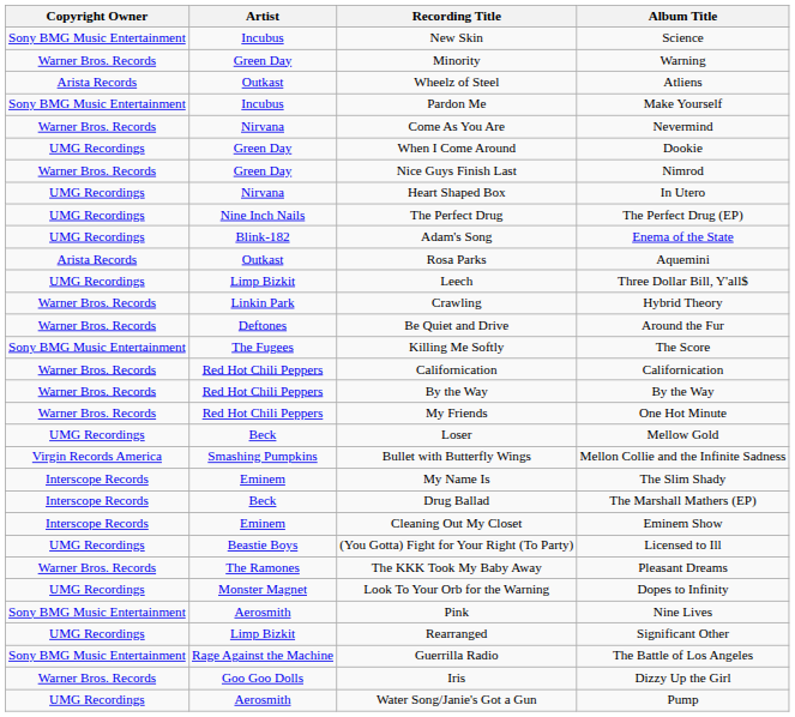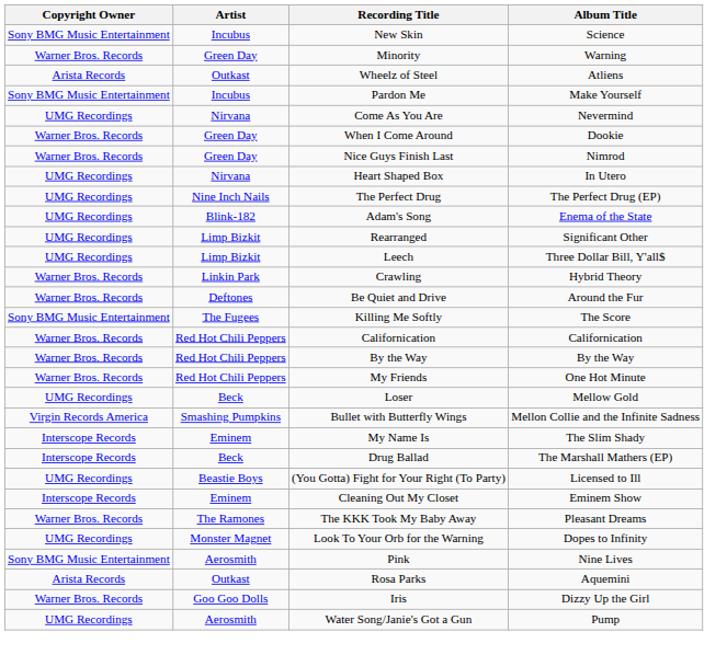Come As You Are | Copyright Owner: Warner Bros. Records -> UMG Recordings
When I Come Around | Copyright Owner: UMG Recordings -> Warner Bros. Records
rows swapped: Rearranged <-> Rosa Parks
rows swapped: Cleaning Out My Closet <-> (You Gotta) Fight for Your Right (To Party)
- row: Sony BMG Music Entertainment | Rage Against the Machine | Guerrilla Radio | The Battle of Los Angeles
